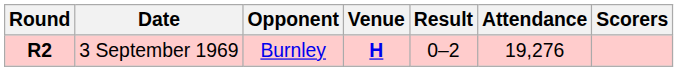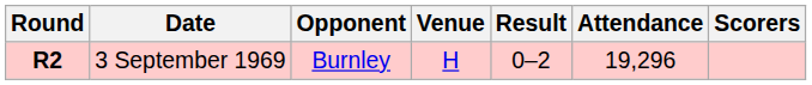3 September 1969 | Venue: bold -> normal
3 September 1969 | Attendance: 19,276 -> 19,296
